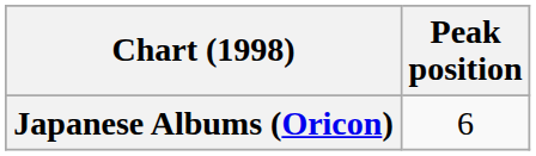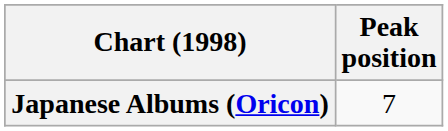Japanese Albums (Oricon) | Peak position: 6 -> 7
